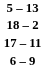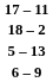rows swapped: 5 – 13 <-> 17 – 11
